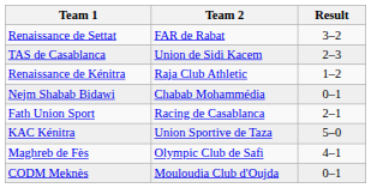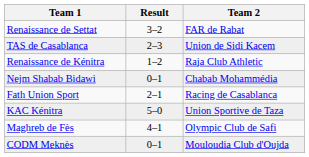columns swapped: Team 2 <-> Result
